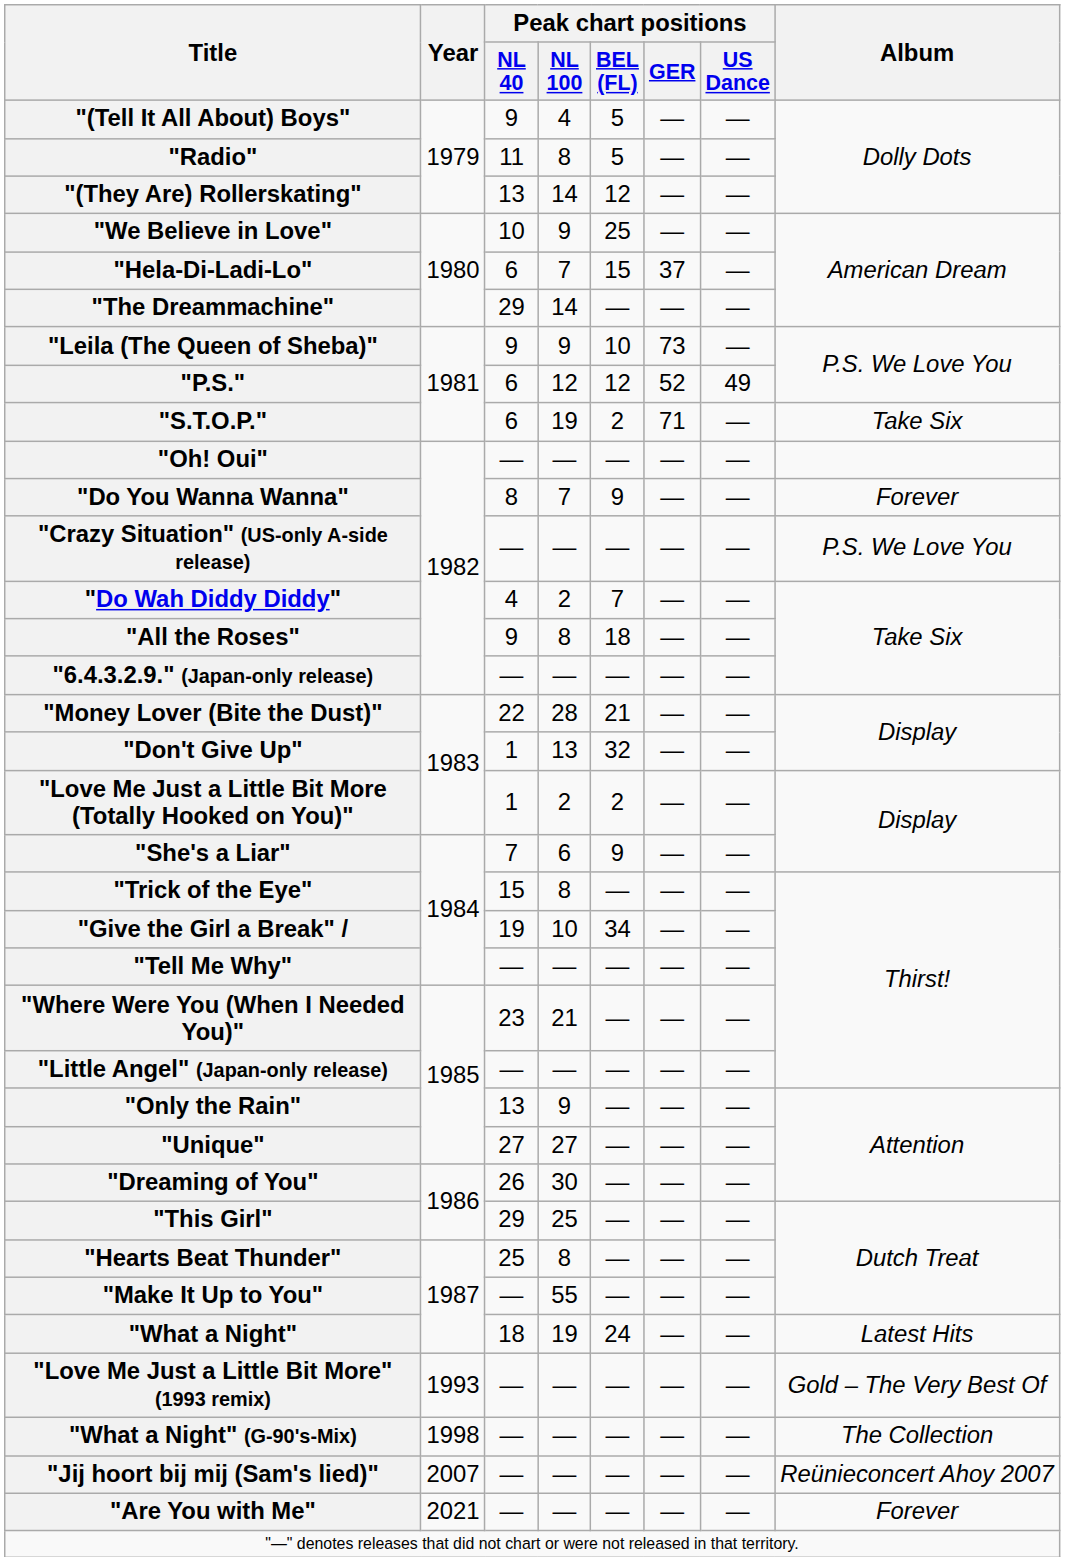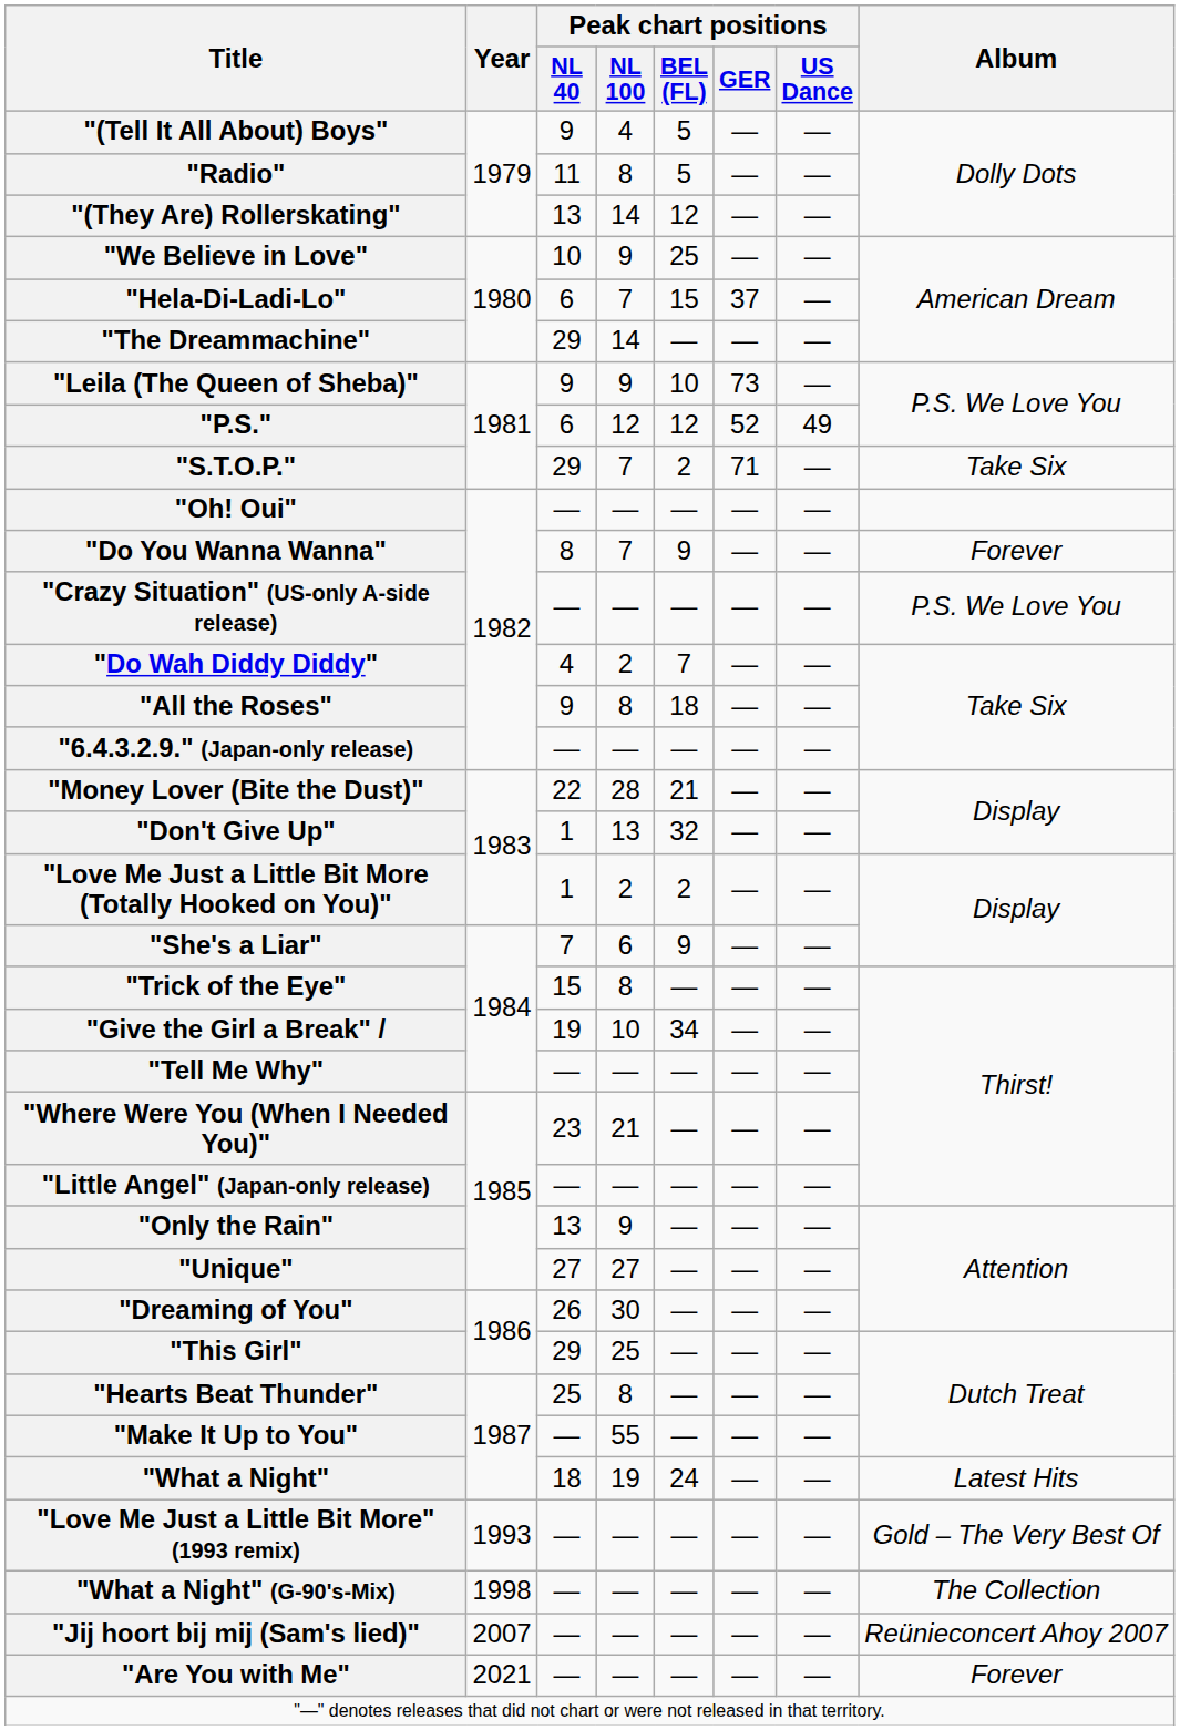"S.T.O.P." | Peak chart positions / NL 40: 6 -> 29
"S.T.O.P." | Peak chart positions / NL 100: 19 -> 7
